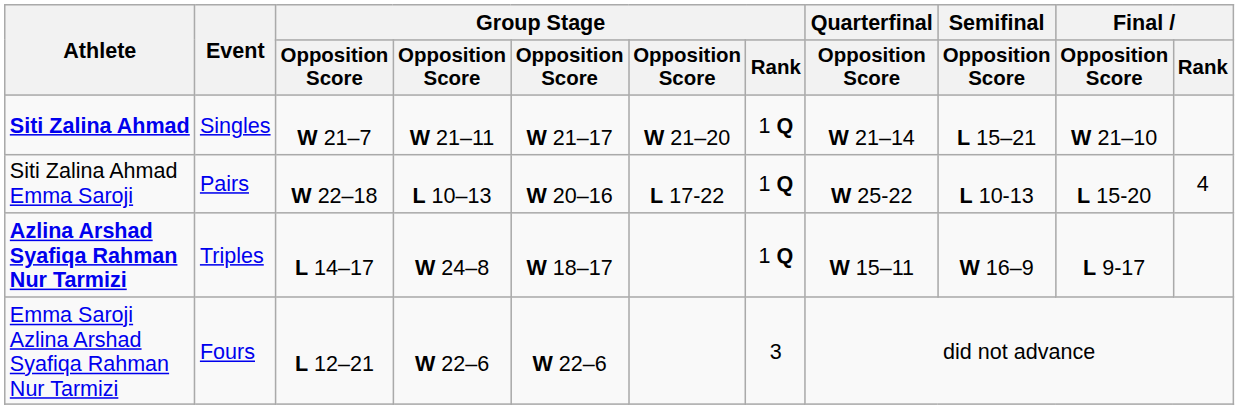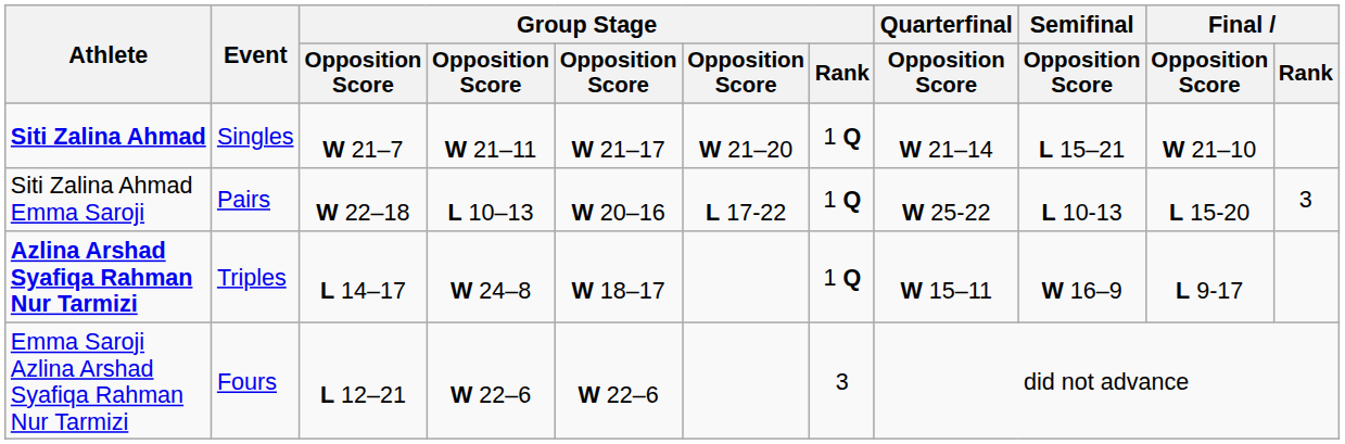Siti Zalina Ahmad Emma Saroji | Final / Rank: 4 -> 3
